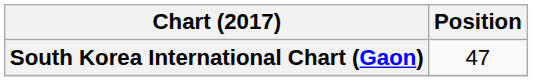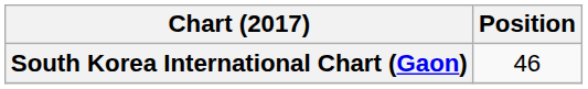South Korea International Chart (Gaon) | Position: 47 -> 46
